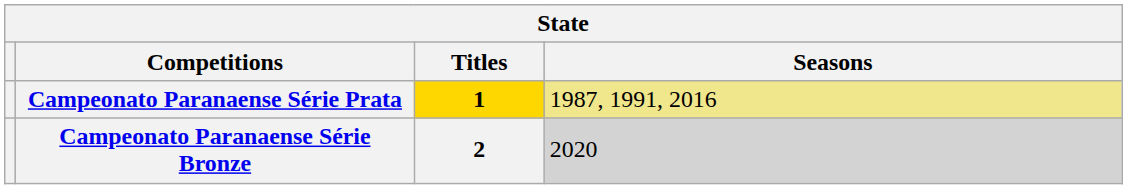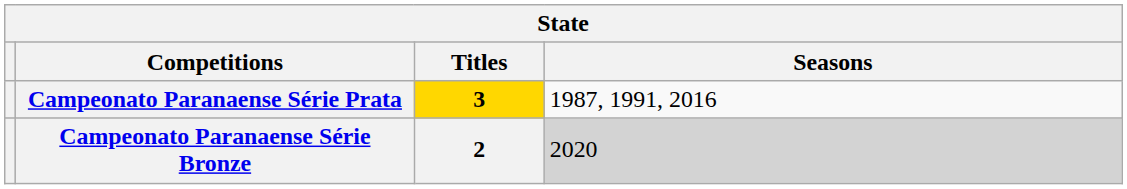Campeonato Paranaense Série Prata | Titles: 1 -> 3
Campeonato Paranaense Série Prata | Seasons: khaki background -> no background
